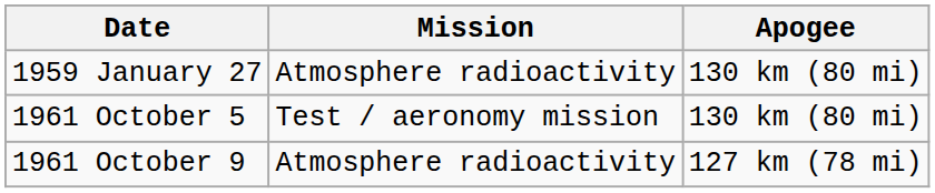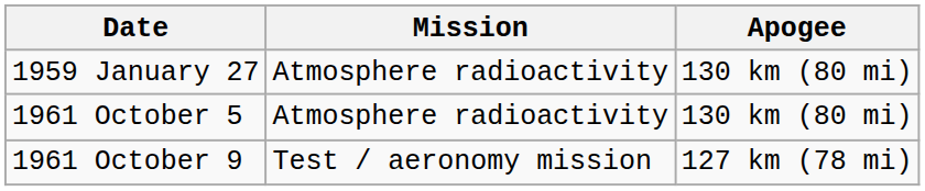1961 October 5 | Mission: Test / aeronomy mission -> Atmosphere radioactivity
1961 October 9 | Mission: Atmosphere radioactivity -> Test / aeronomy mission
